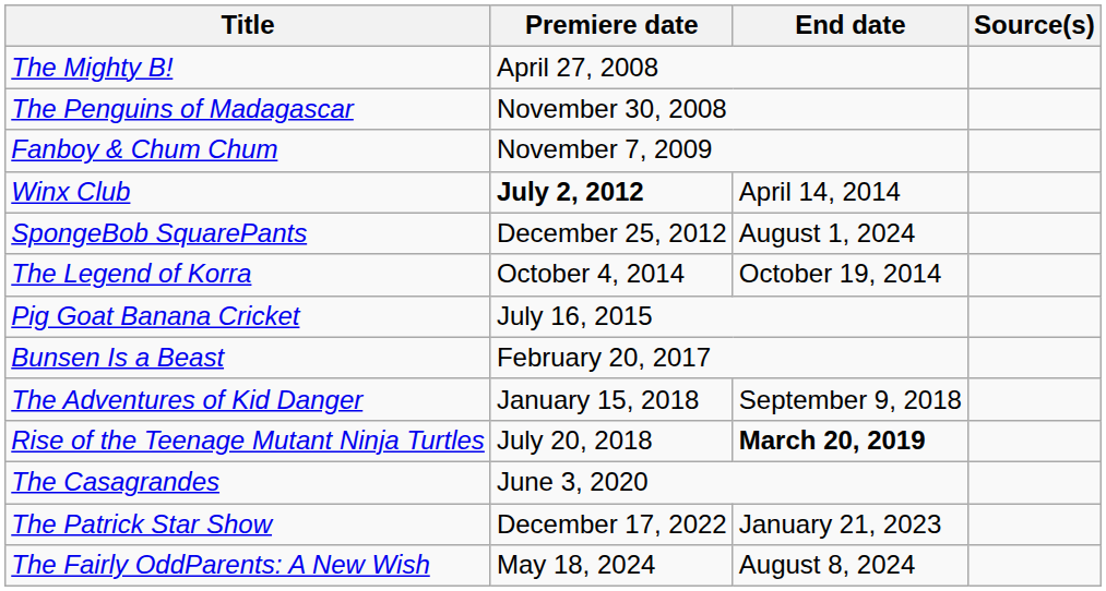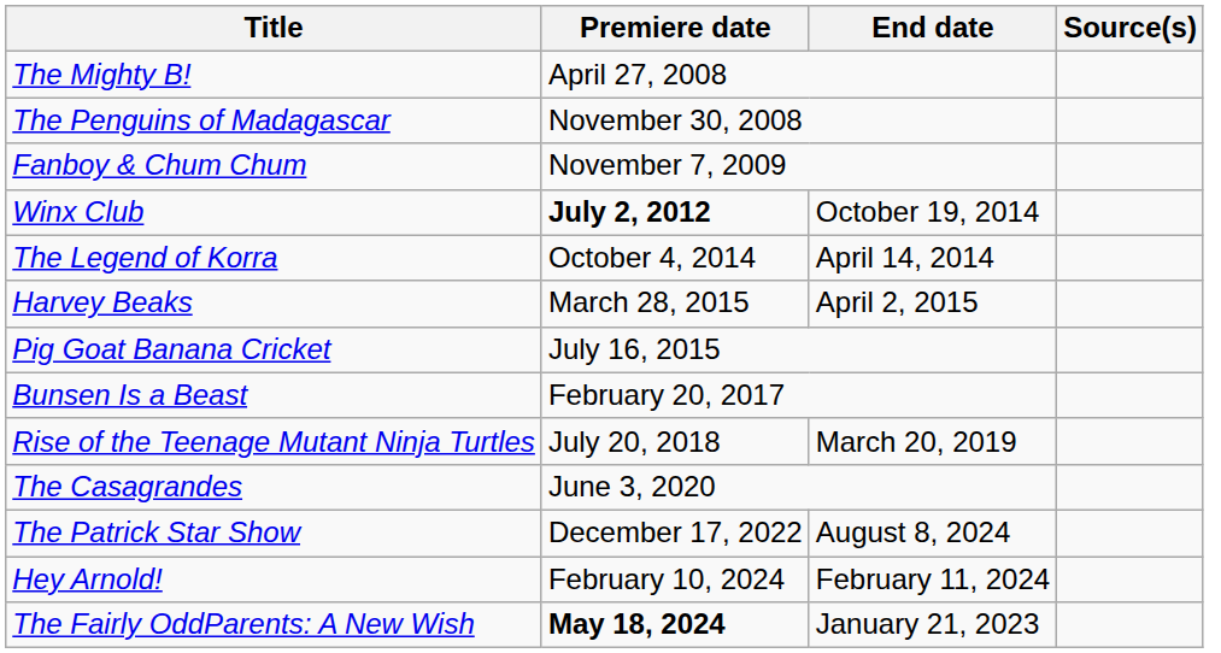Winx Club | End date: April 14, 2014 -> October 19, 2014
- row: SpongeBob SquarePants | December 25, 2012 | August 1, 2024
The Legend of Korra | End date: October 19, 2014 -> April 14, 2014
+ row: Harvey Beaks | March 28, 2015 | April 2, 2015
- row: The Adventures of Kid Danger | January 15, 2018 | September 9, 2018
Rise of the Teenage Mutant Ninja Turtles | End date: bold -> normal
The Patrick Star Show | End date: January 21, 2023 -> August 8, 2024
+ row: Hey Arnold! | February 10, 2024 | February 11, 2024
The Fairly OddParents: A New Wish | Premiere date: normal -> bold
The Fairly OddParents: A New Wish | End date: August 8, 2024 -> January 21, 2023
